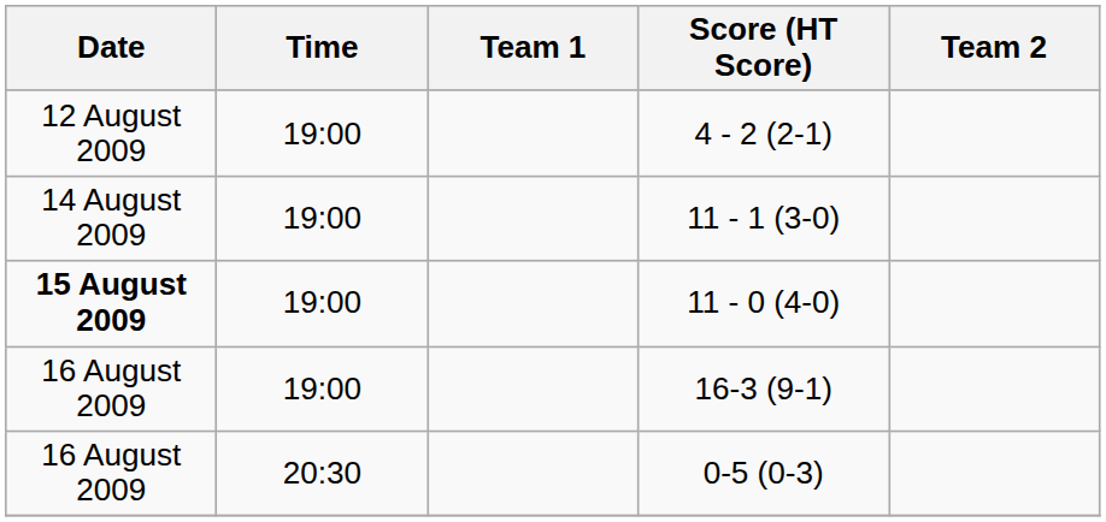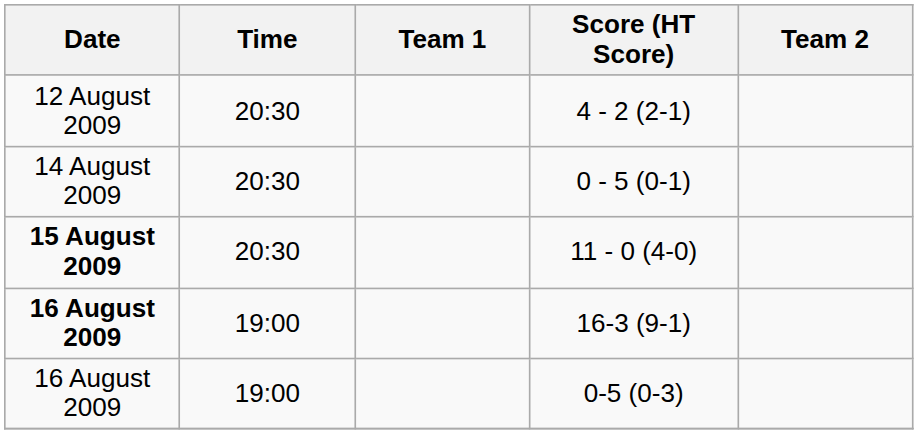4 - 2 (2-1) | Time: 19:00 -> 20:30
- row: 14 August 2009 | 19:00 | 11 - 1 (3-0)
+ row: 14 August 2009 | 20:30 | 0 - 5 (0-1)
11 - 0 (4-0) | Time: 19:00 -> 20:30
16-3 (9-1) | Date: normal -> bold
0-5 (0-3) | Time: 20:30 -> 19:00
